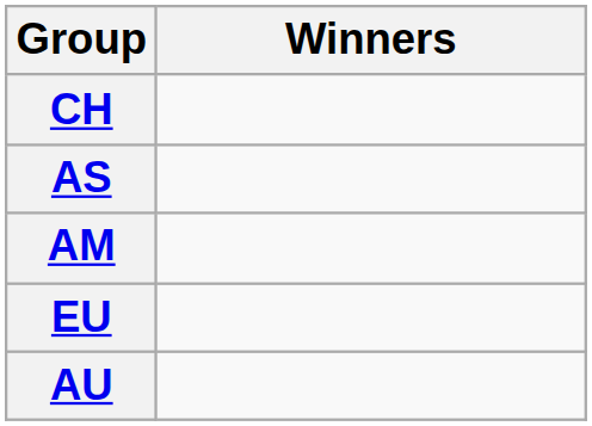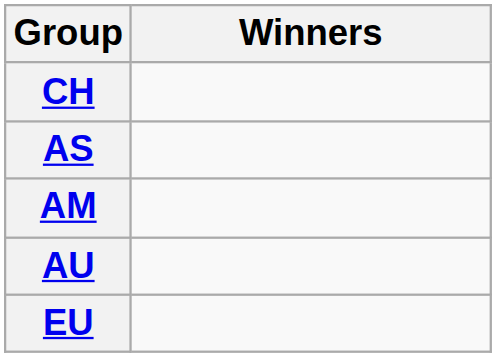rows swapped: AU <-> EU
